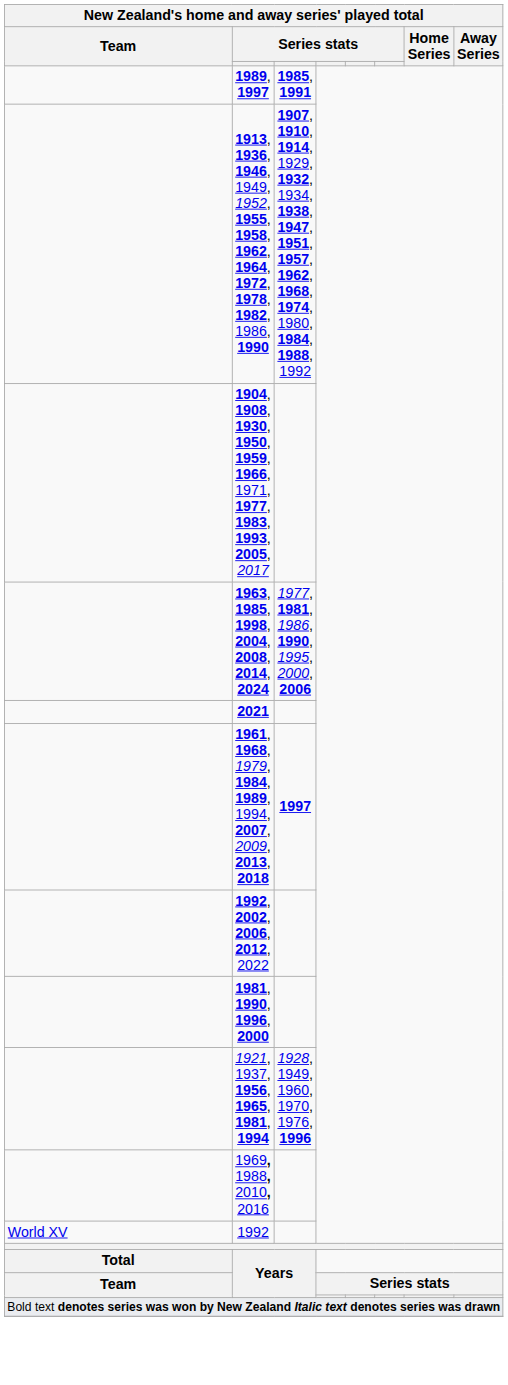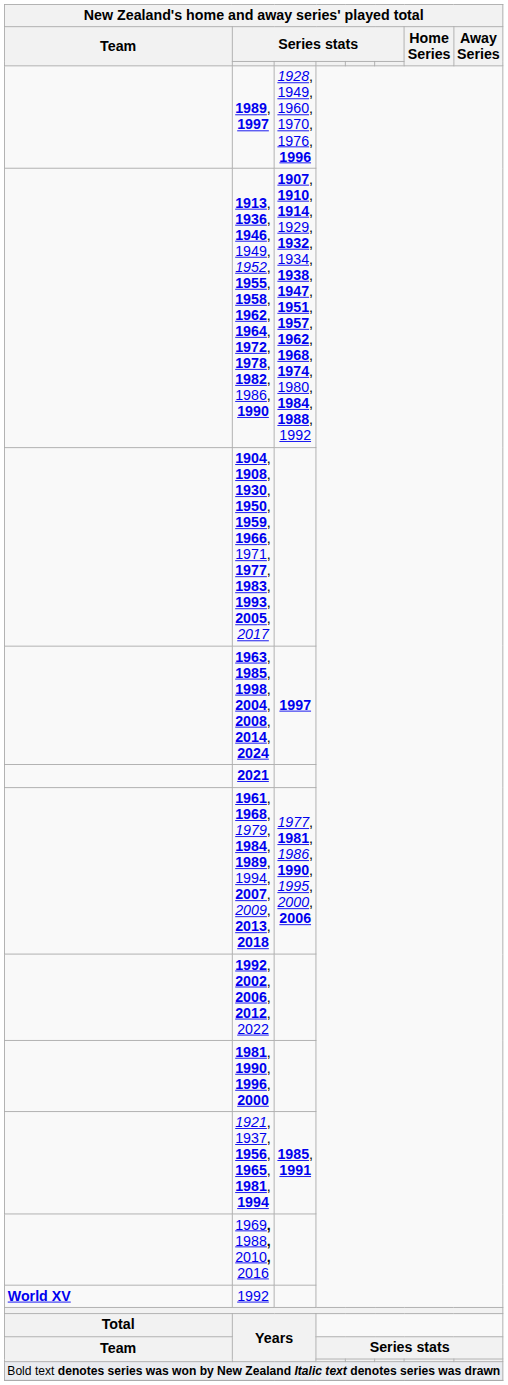1989, 1997 | column 3: 1985, 1991 -> 1928, 1949, 1960, 1970, 1976, 1996
1963, 1985, 1998, 2004, 2008, 2014, 2024 | column 3: 1977, 1981, 1986, 1990, 1995, 2000, 2006 -> 1997
1961, 1968, 1979, 1984, 1989, 1994, 2007, 2009, 2013, 2018 | column 3: 1997 -> 1977, 1981, 1986, 1990, 1995, 2000, 2006
1921, 1937, 1956, 1965, 1981, 1994 | column 3: 1928, 1949, 1960, 1970, 1976, 1996 -> 1985, 1991
1992 | New Zealand's home and away series' played total / Team: normal -> bold
